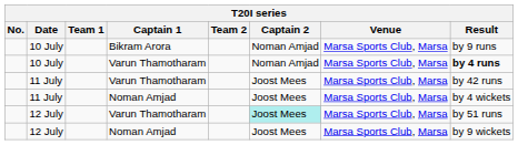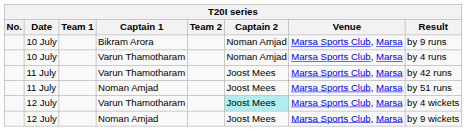10 July / Varun Thamotharam | Result: bold -> normal
11 July / Noman Amjad | Result: by 4 wickets -> by 51 runs
12 July / Varun Thamotharam | Result: by 51 runs -> by 4 wickets
